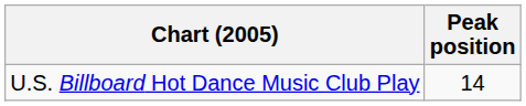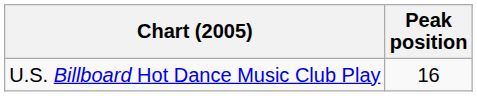U.S. Billboard Hot Dance Music Club Play | Peak position: 14 -> 16
